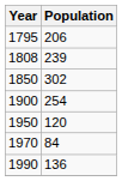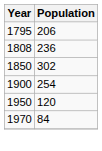1808 | Population: 239 -> 236
- row: 1990 | 136
